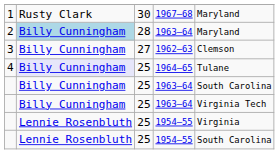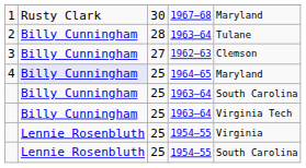2 | column 2: lightblue background -> no background
2 | column 5: Maryland -> Tulane
4 | column 5: Tulane -> Maryland
